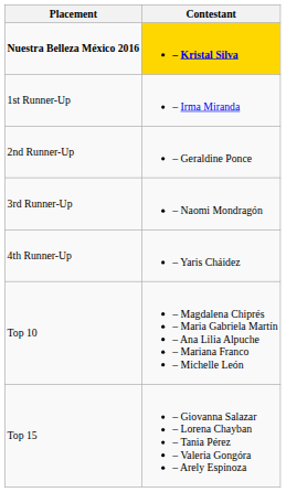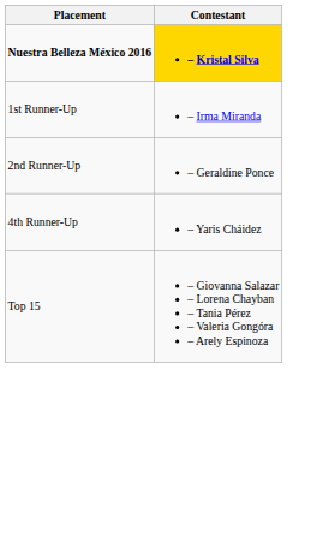- row: 3rd Runner-Up | – Naomi Mondragón
- row: Top 10 | – Magdalena Chiprés – Maria Gabriela Martín – Ana Lilia Alpuche – Mariana Franco – Michelle León
